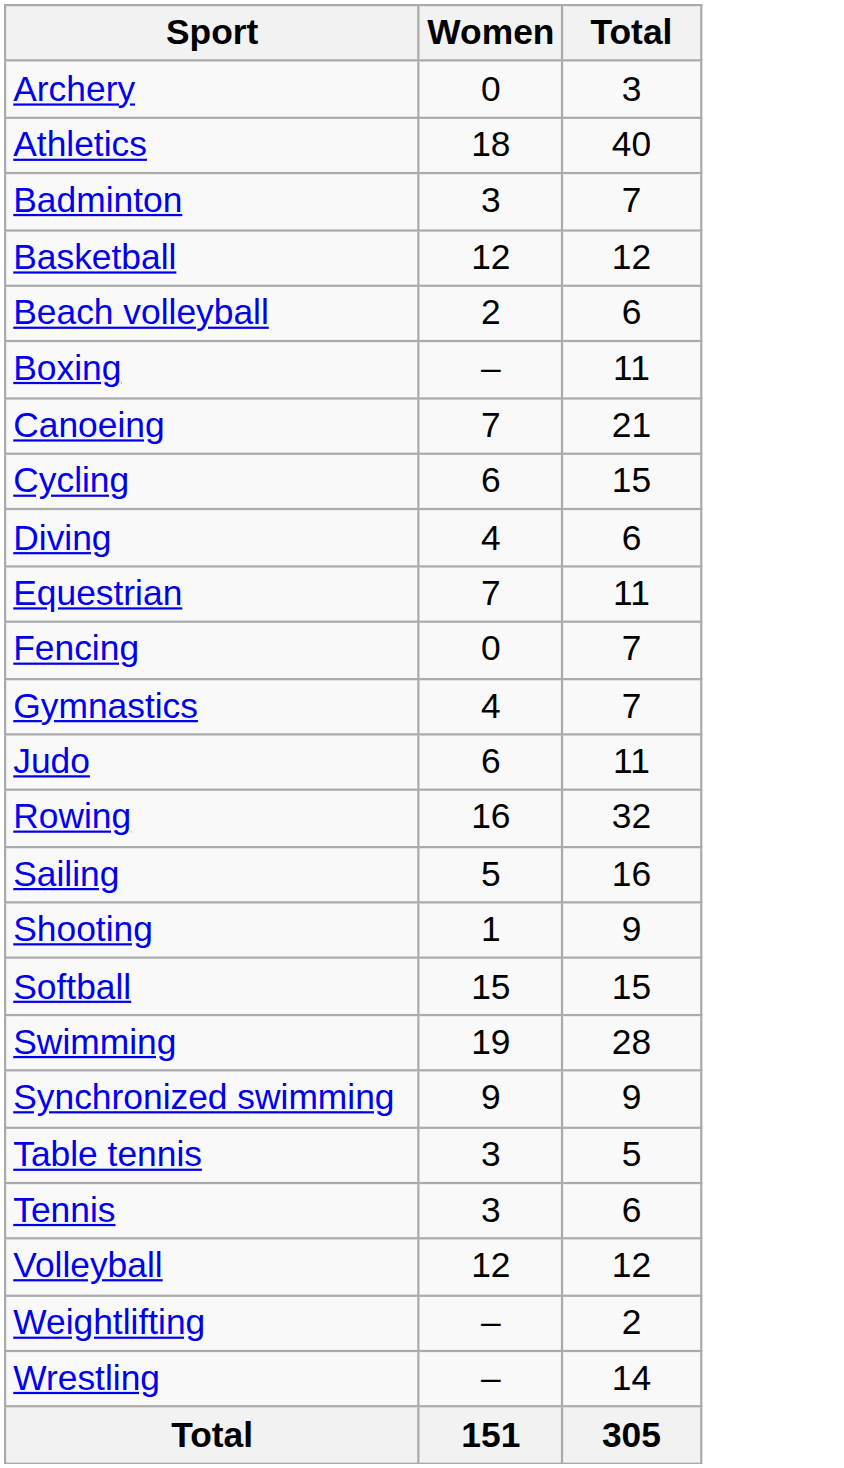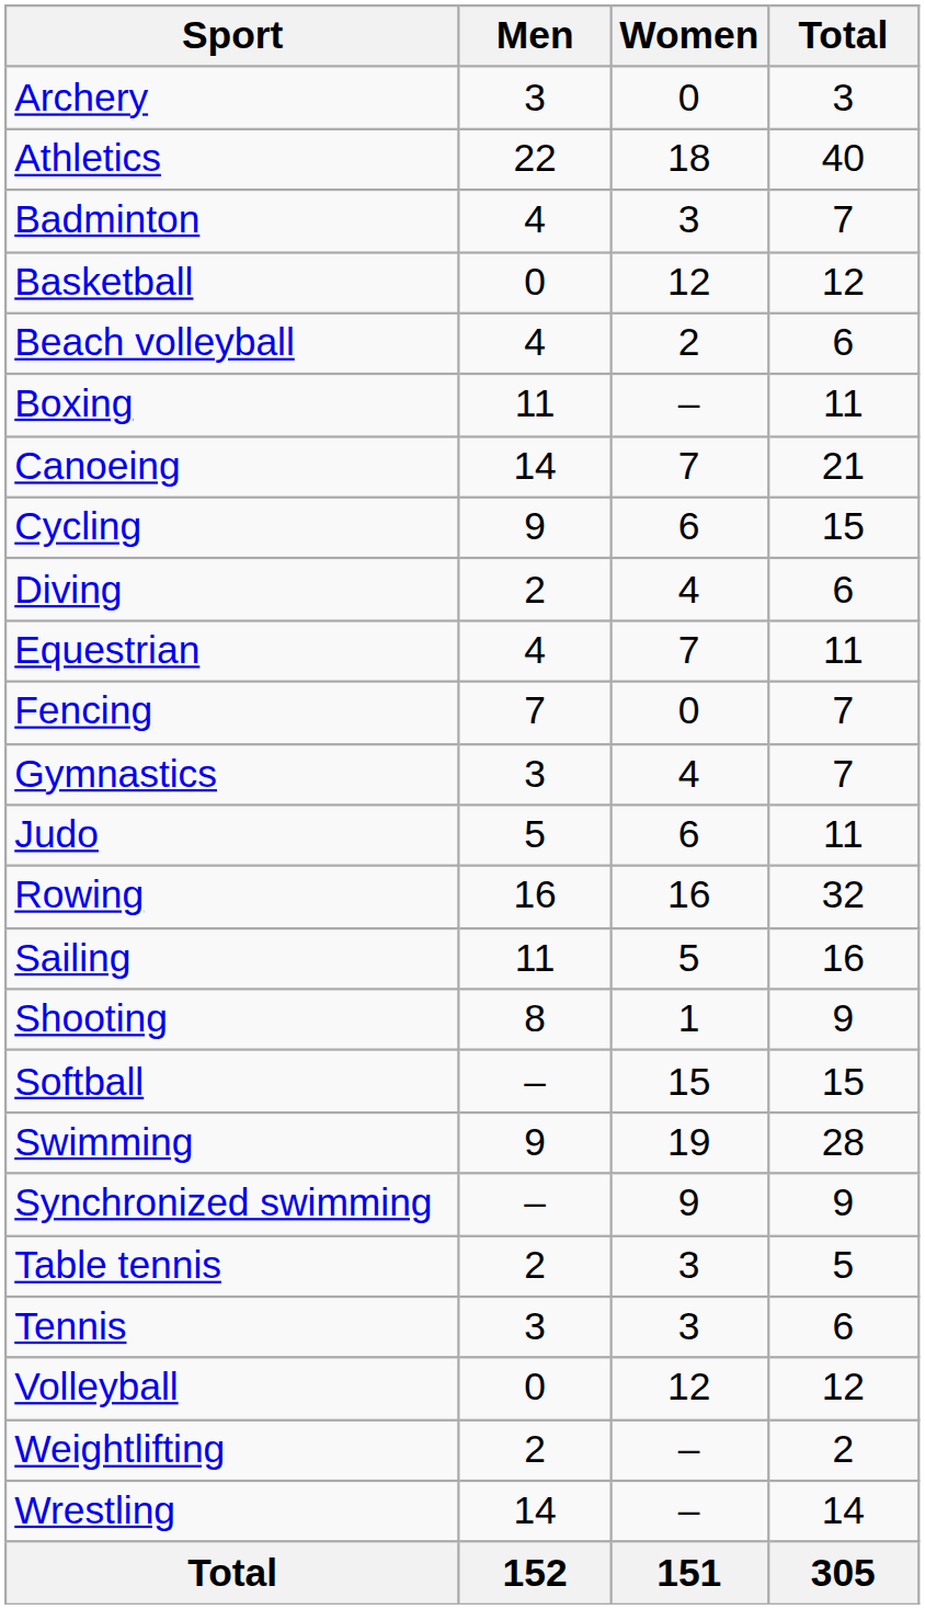+ column: Men | 3 | 22 | 4 | 0 | 4 | 11 | 14 | 9 | 2 | 4 | 7 | 3 | 5 | 16 | 11 | 8 | – | 9 | – | 2 | 3 | 0 | 2 | 14 | 152
